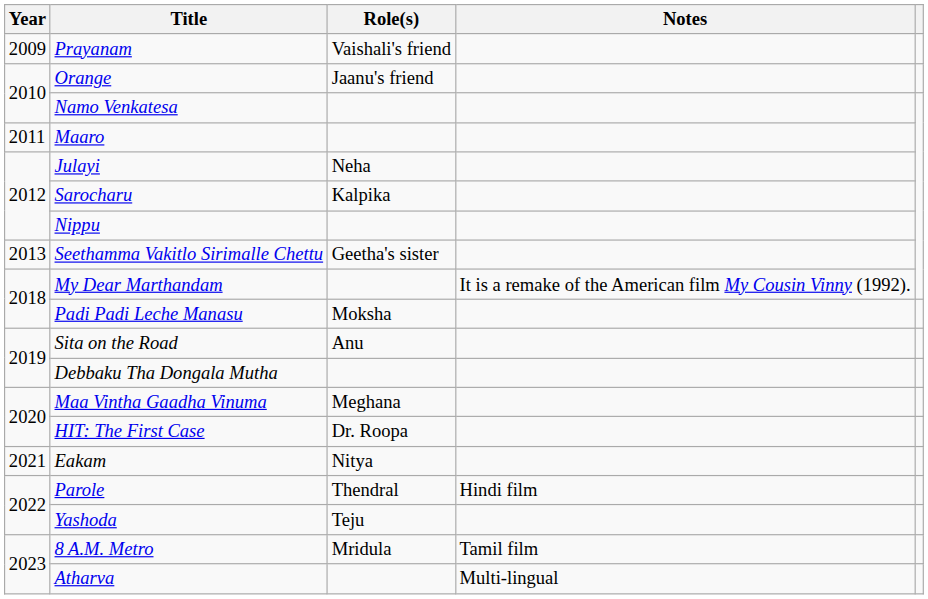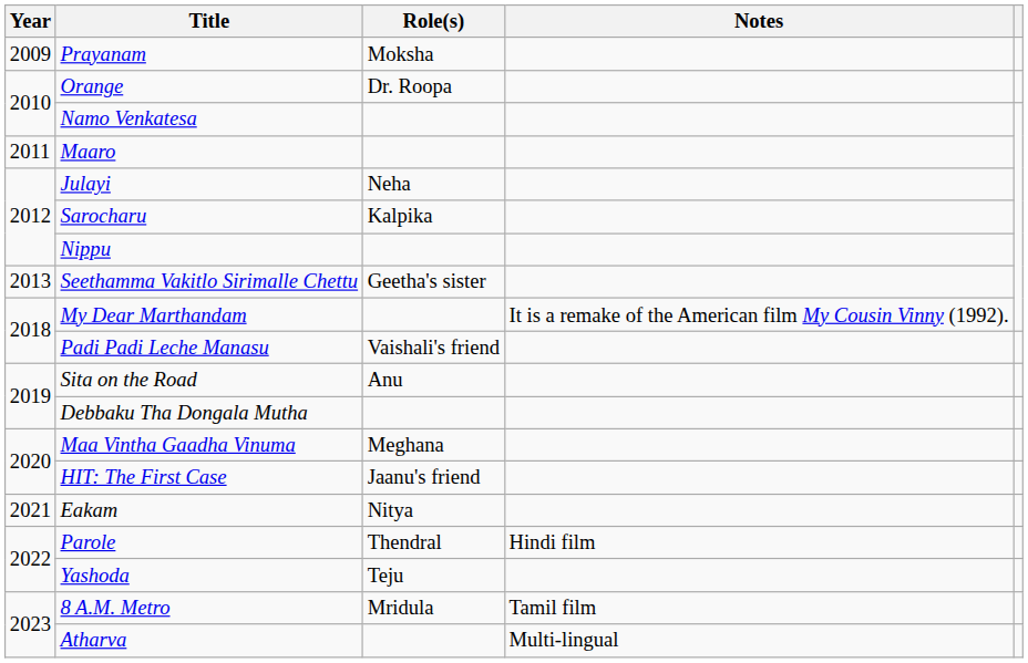Prayanam | Role(s): Vaishali's friend -> Moksha
Orange | Role(s): Jaanu's friend -> Dr. Roopa
Padi Padi Leche Manasu | Role(s): Moksha -> Vaishali's friend
HIT: The First Case | Role(s): Dr. Roopa -> Jaanu's friend
